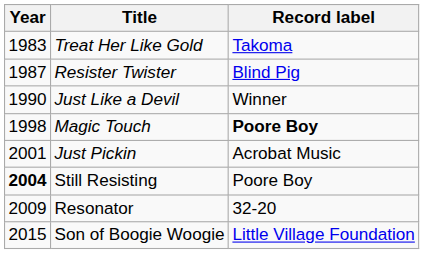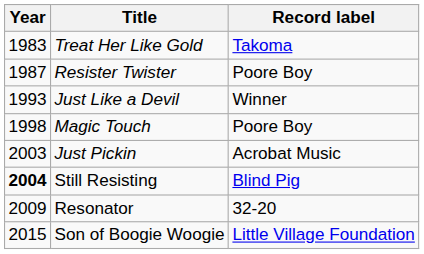Resister Twister | Record label: Blind Pig -> Poore Boy
Just Like a Devil | Year: 1990 -> 1993
Magic Touch | Record label: bold -> normal
Just Pickin | Year: 2001 -> 2003
Still Resisting | Record label: Poore Boy -> Blind Pig
